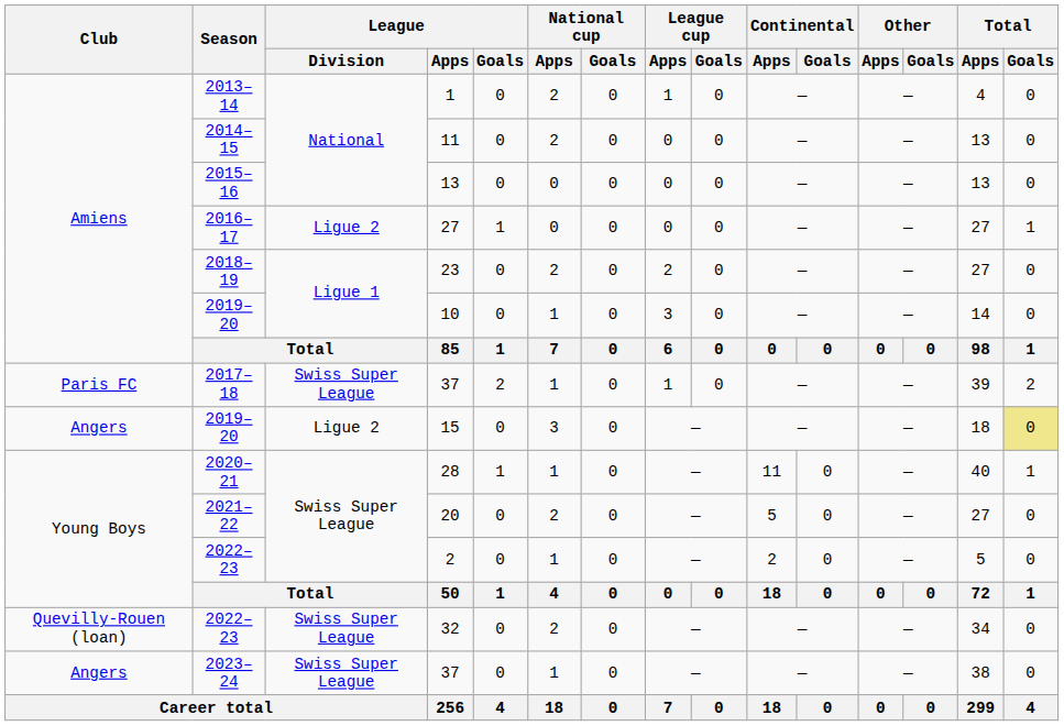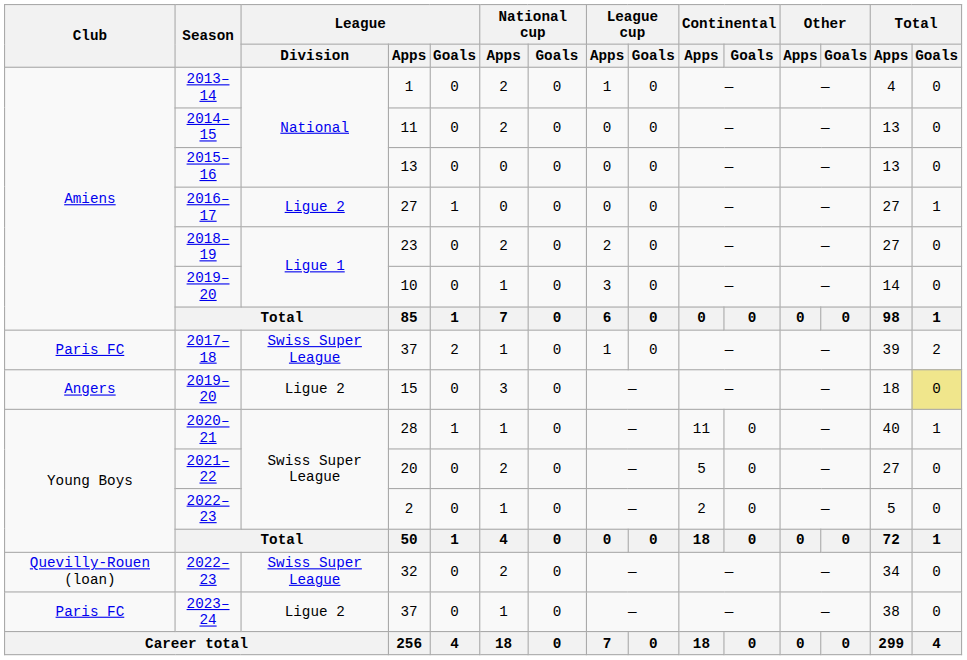2023–24 / 37 | Club: Angers -> Paris FC
2023–24 / 37 | League / Division: Swiss Super League -> Ligue 2
